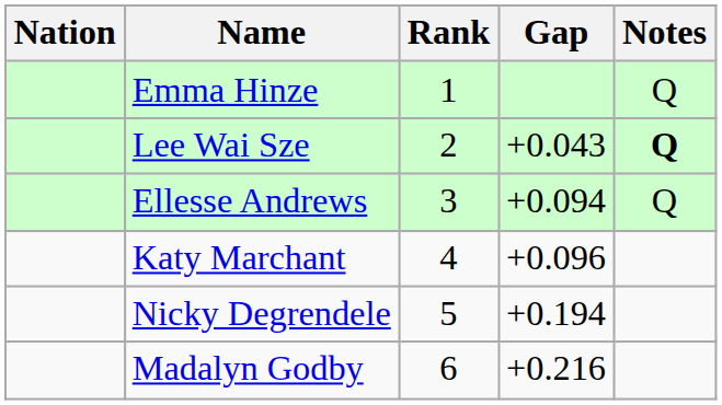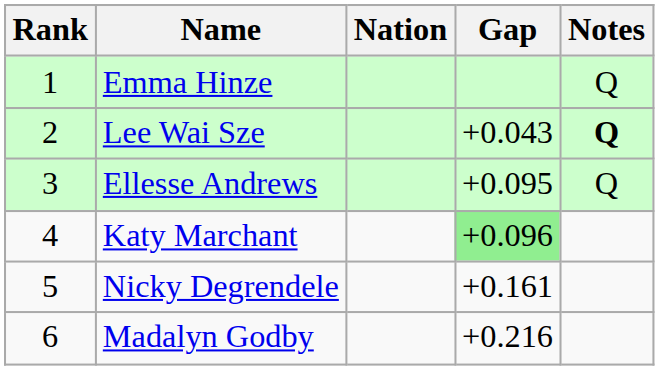columns swapped: Rank <-> Nation
Ellesse Andrews | Gap: +0.094 -> +0.095
Katy Marchant | Gap: no background -> lightgreen background
Nicky Degrendele | Gap: +0.194 -> +0.161
